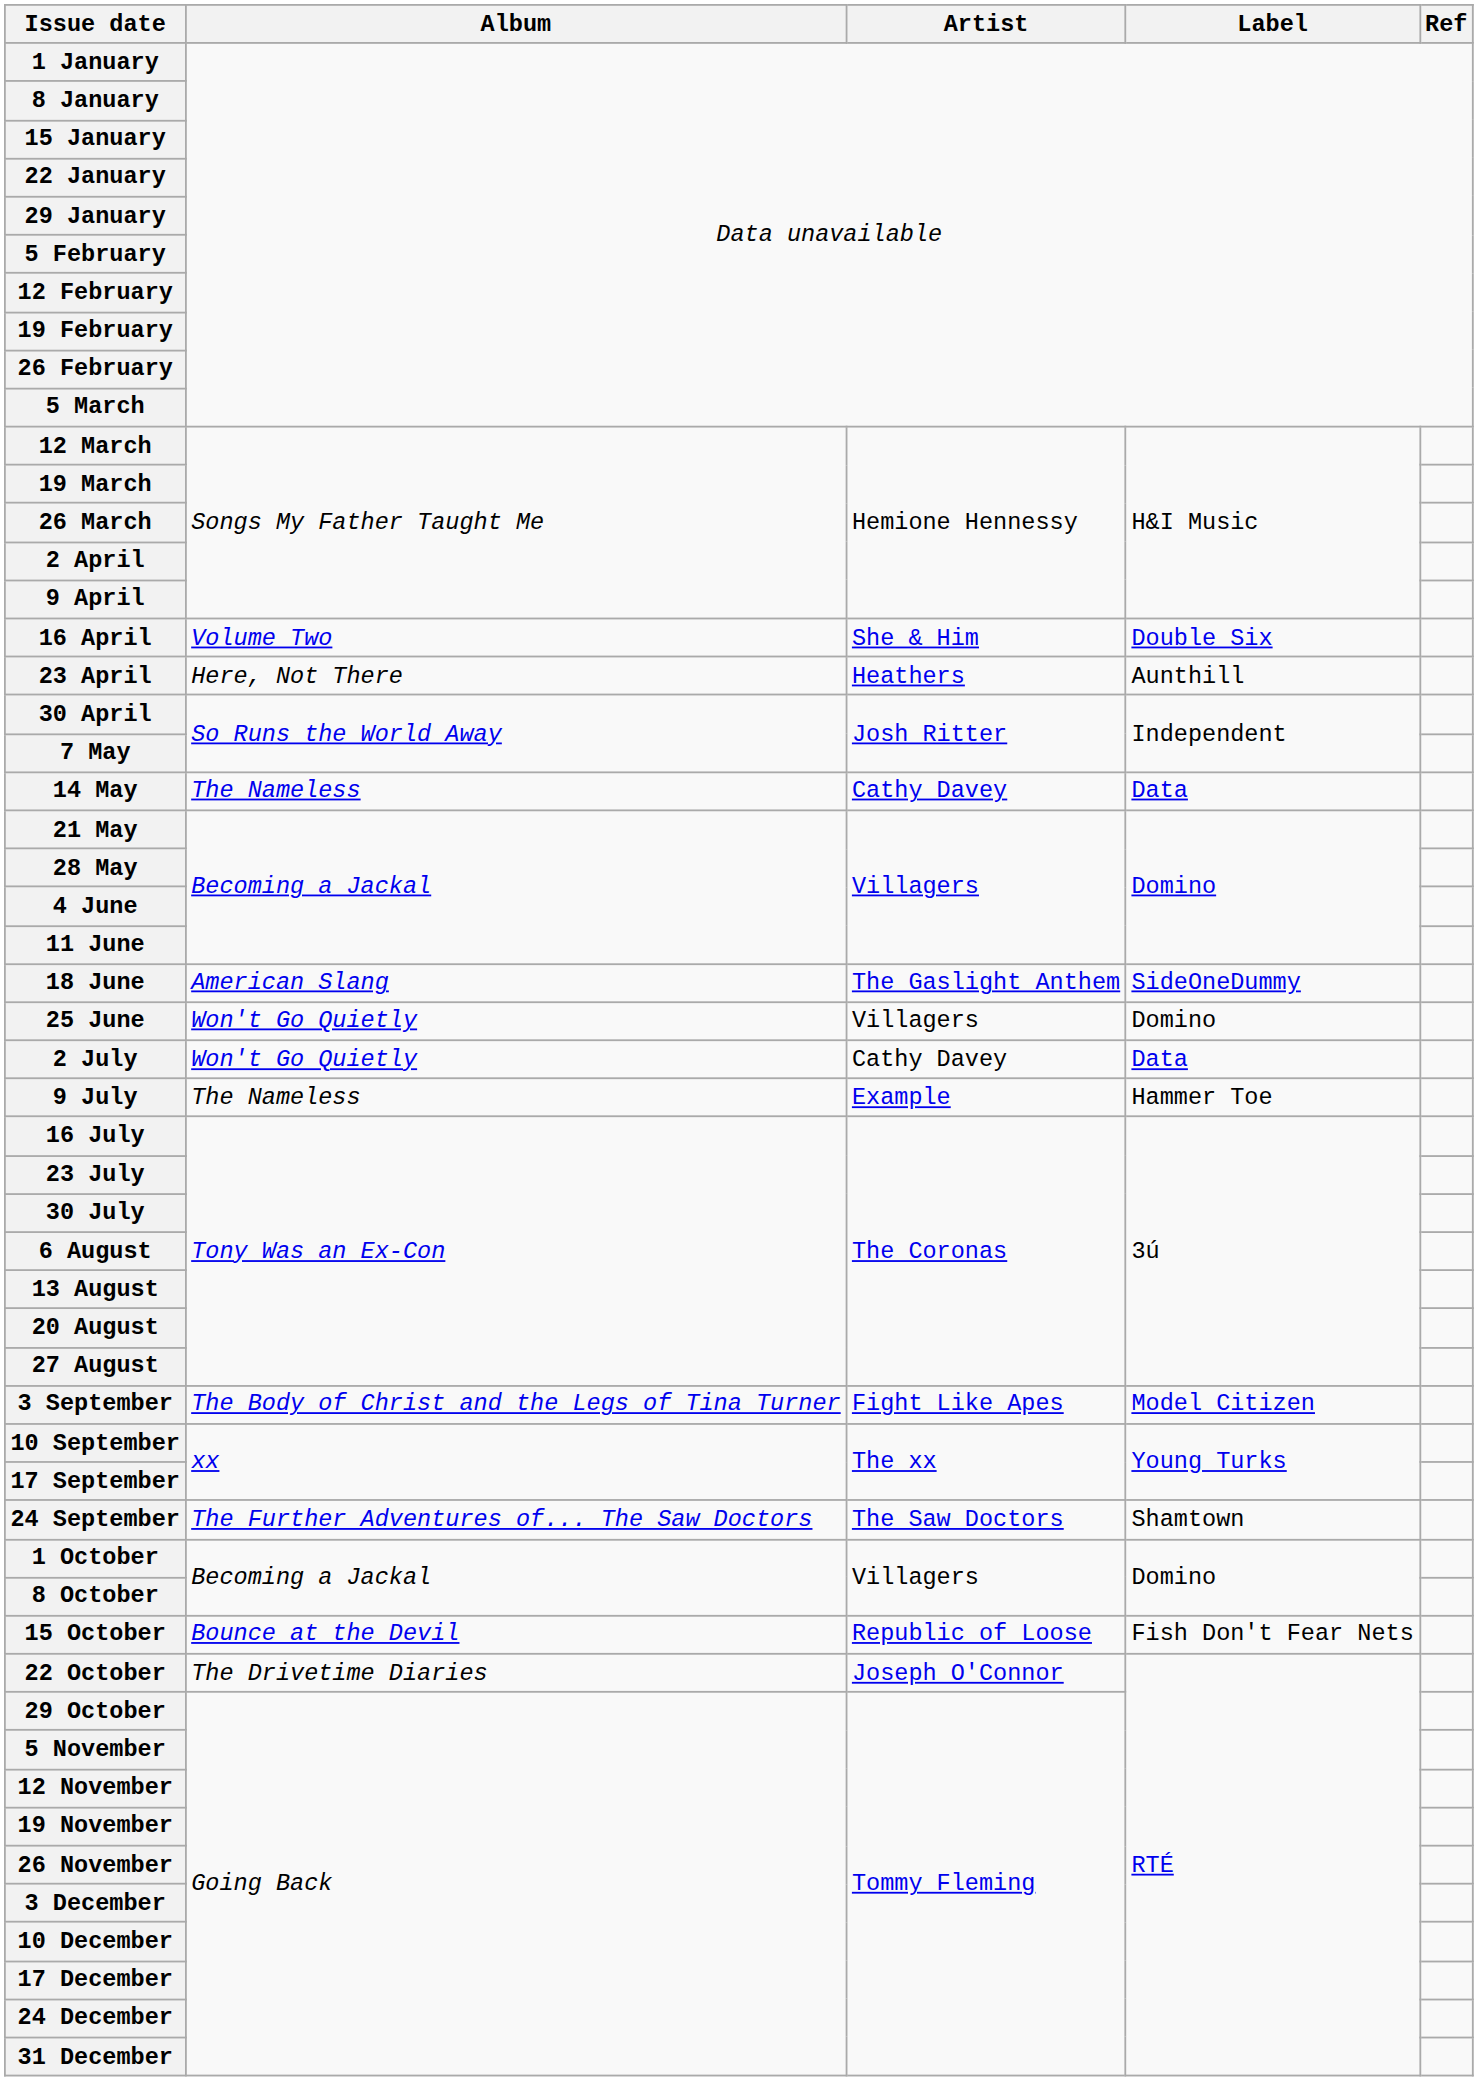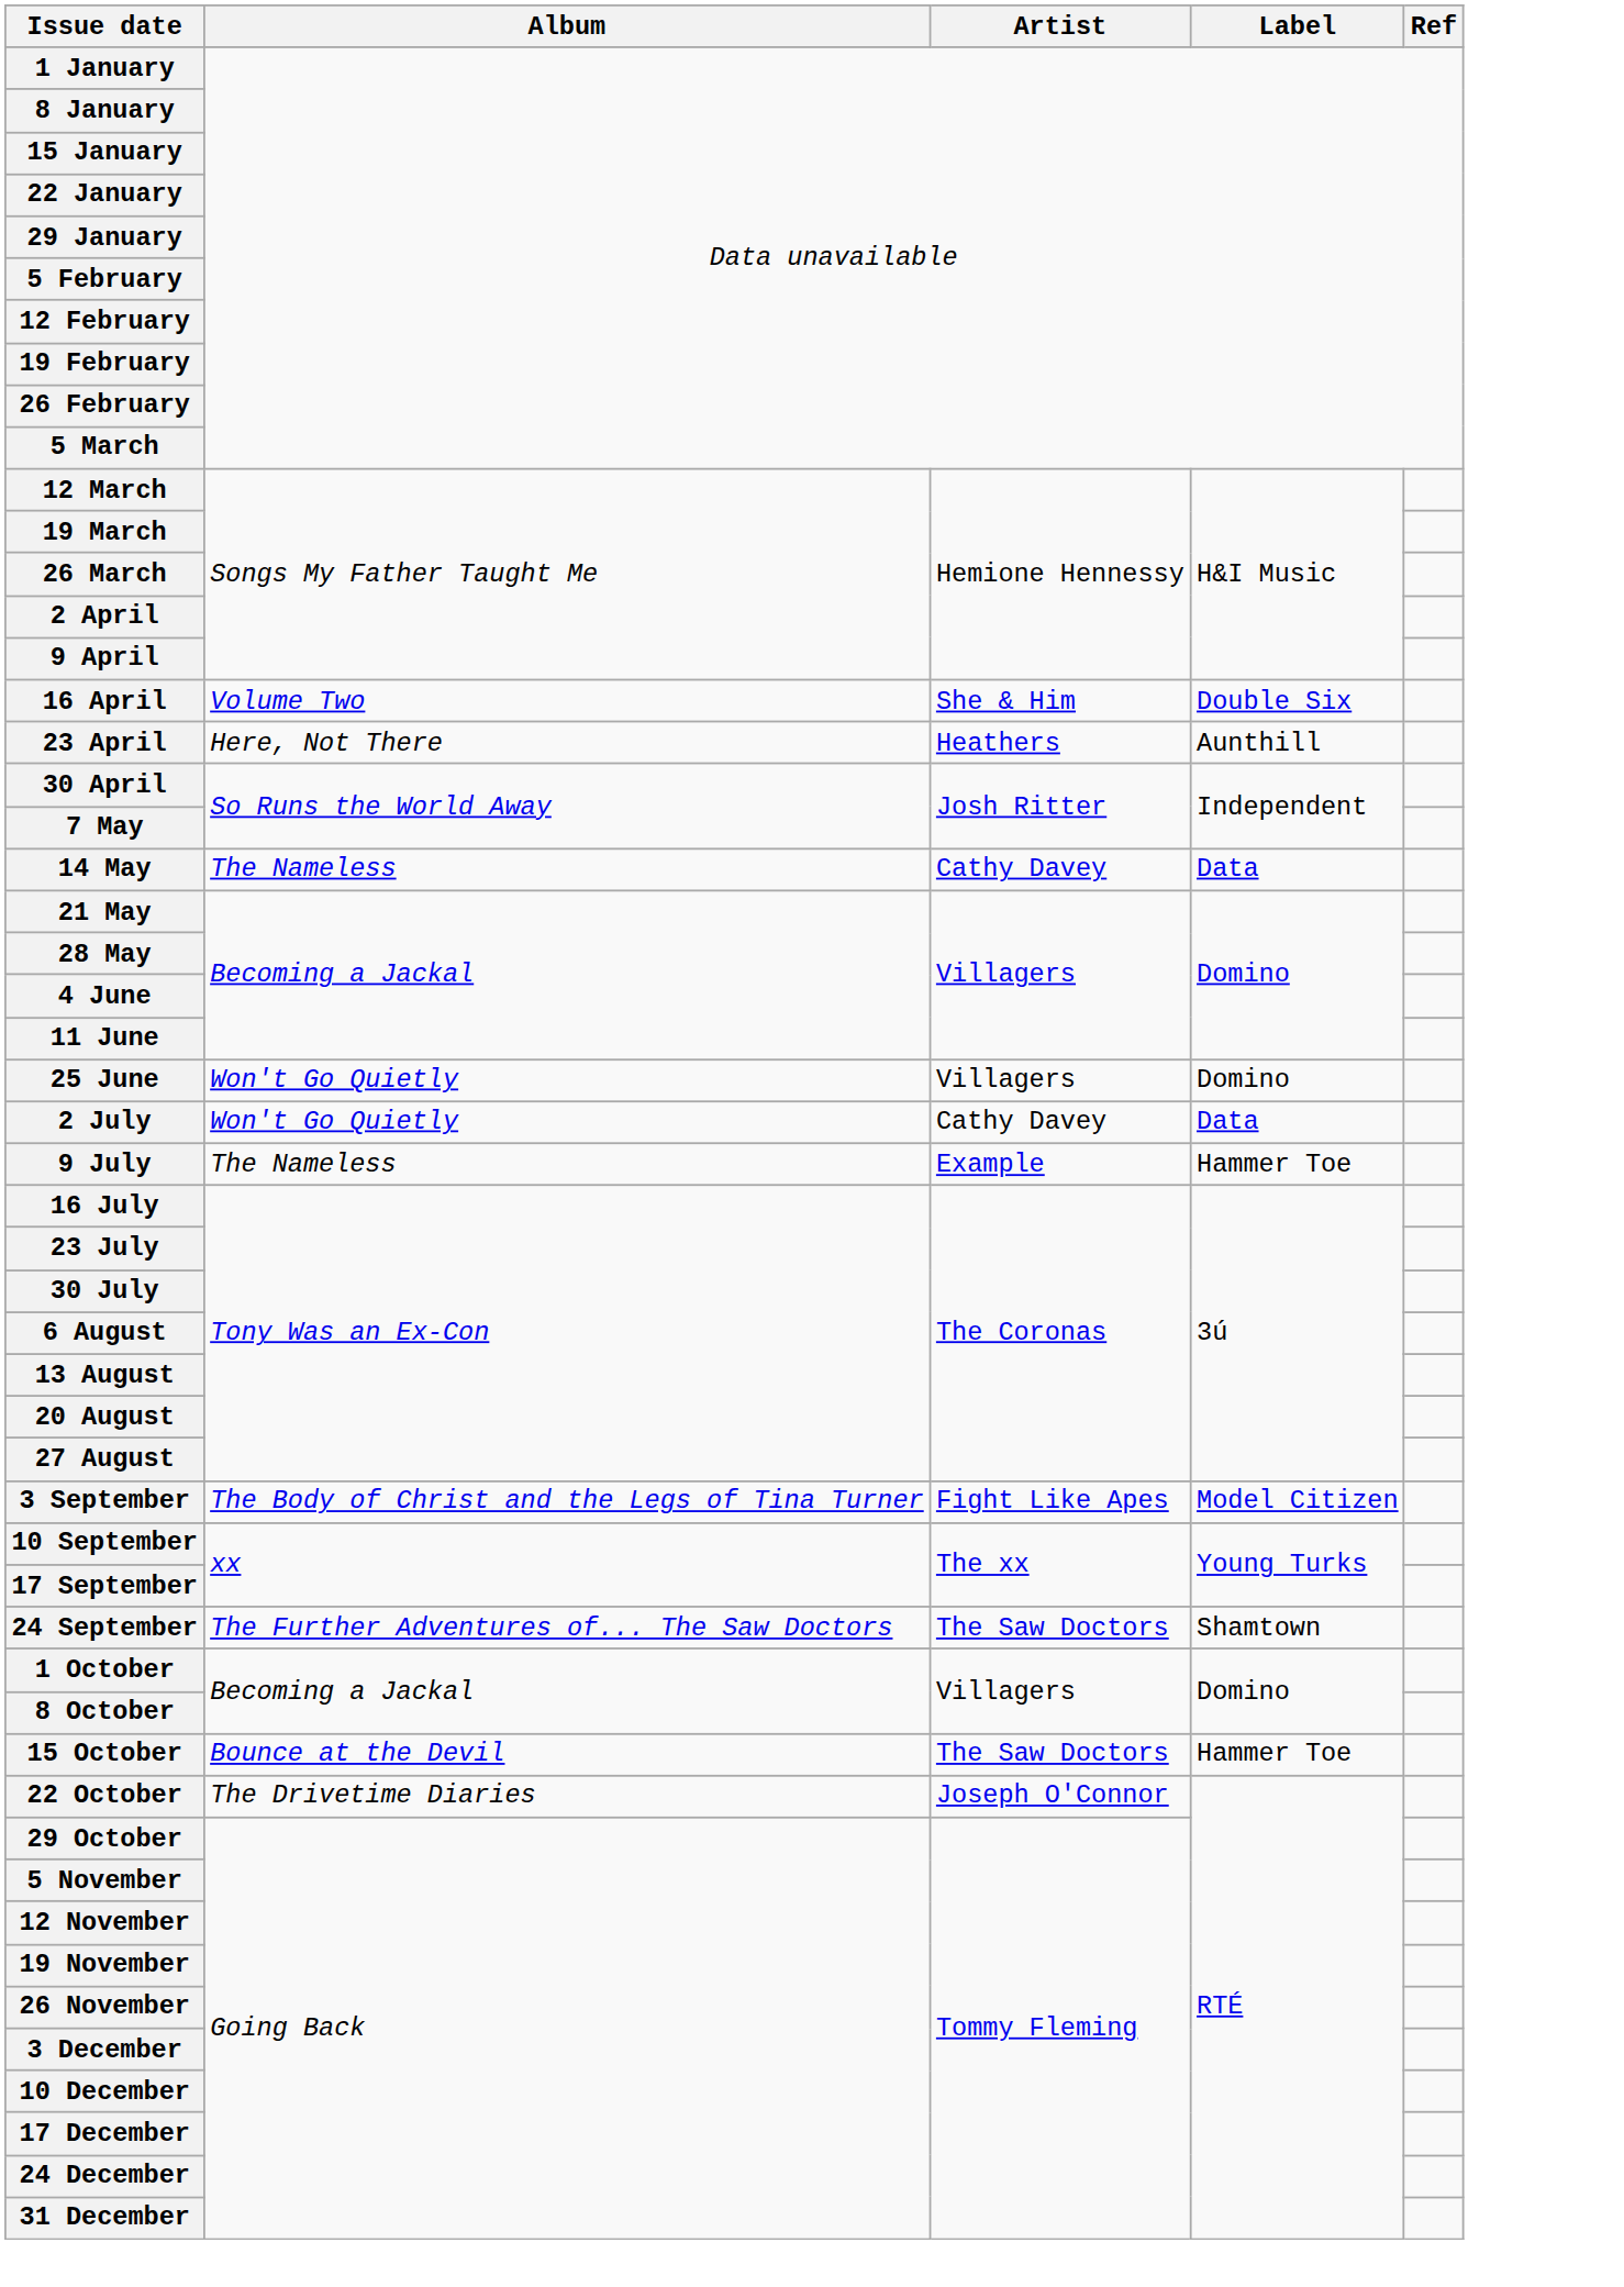- row: 18 June | American Slang | The Gaslight Anthem | SideOneDummy
15 October | Artist: Republic of Loose -> The Saw Doctors
15 October | Label: Fish Don't Fear Nets -> Hammer Toe
